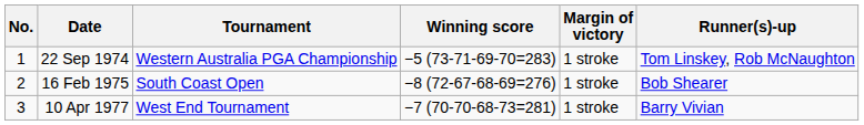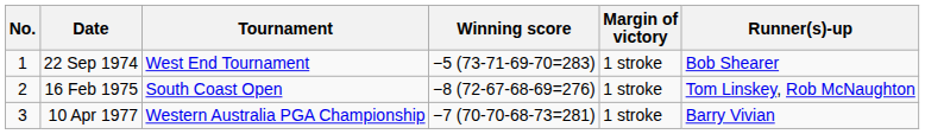22 Sep 1974 | Tournament: Western Australia PGA Championship -> West End Tournament
22 Sep 1974 | Runner(s)-up: Tom Linskey, Rob McNaughton -> Bob Shearer
16 Feb 1975 | Runner(s)-up: Bob Shearer -> Tom Linskey, Rob McNaughton
10 Apr 1977 | Tournament: West End Tournament -> Western Australia PGA Championship
